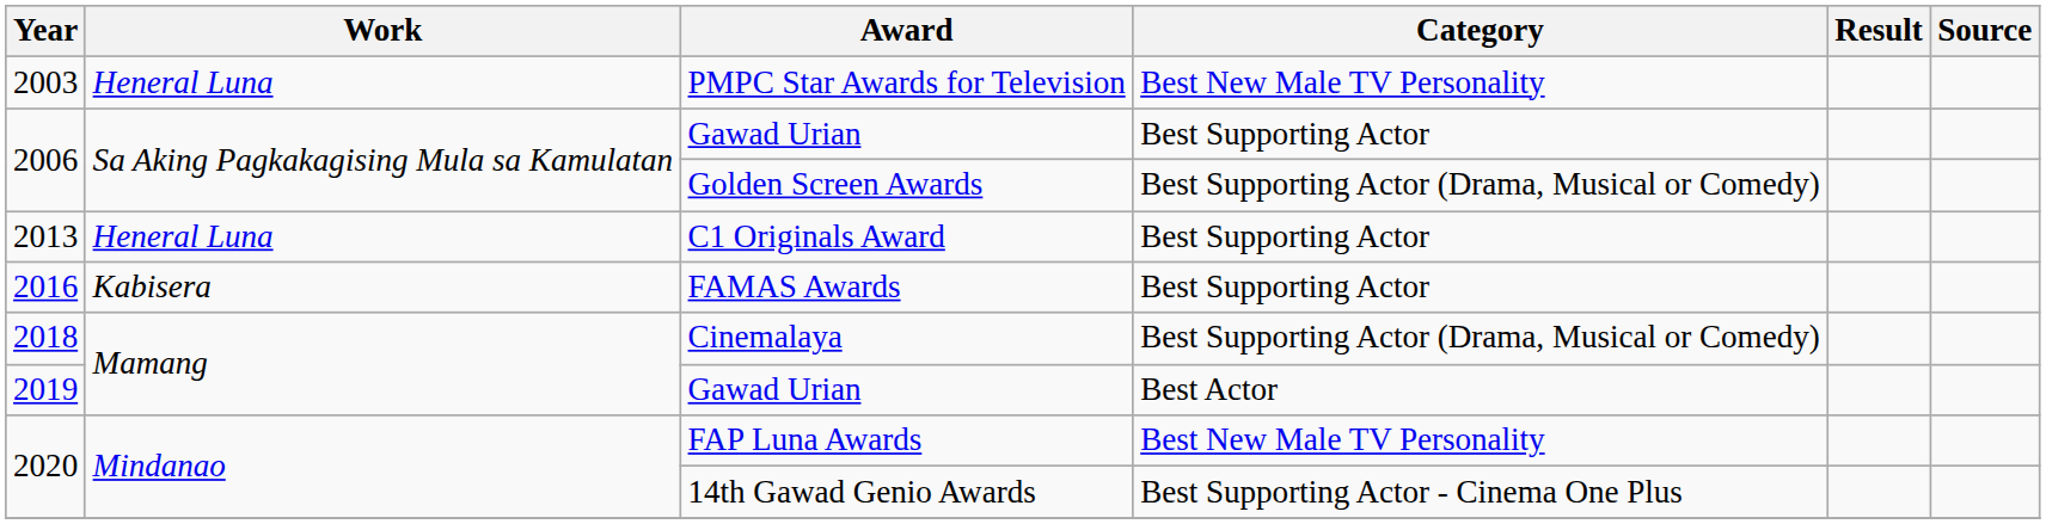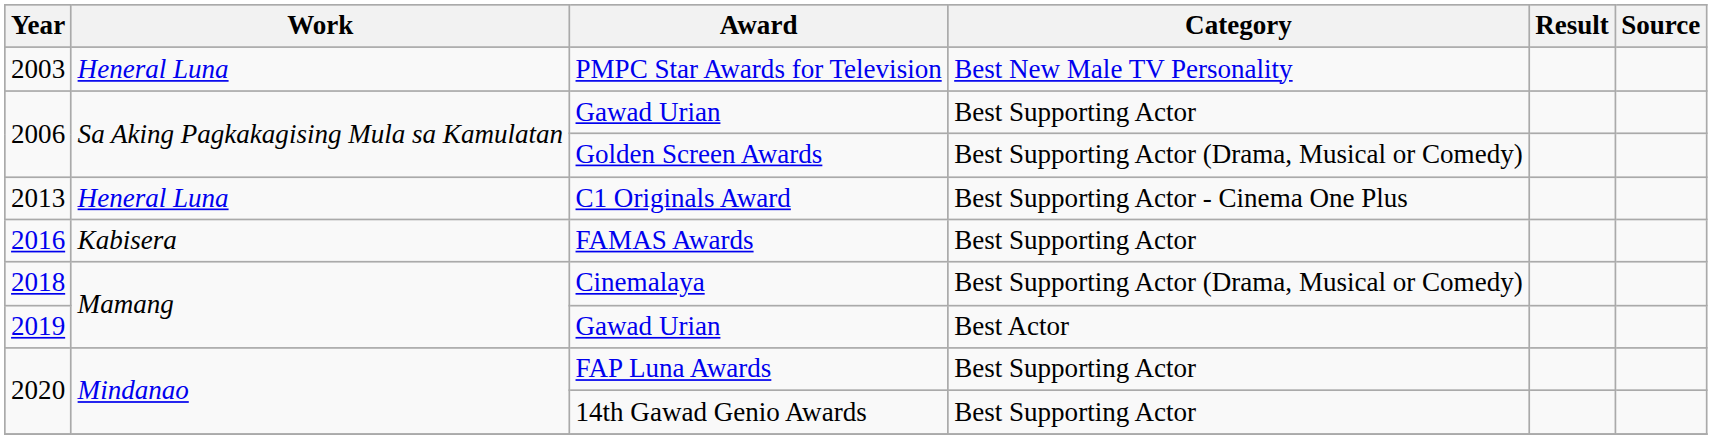C1 Originals Award | Category: Best Supporting Actor -> Best Supporting Actor - Cinema One Plus
FAP Luna Awards | Category: Best New Male TV Personality -> Best Supporting Actor
14th Gawad Genio Awards | Category: Best Supporting Actor - Cinema One Plus -> Best Supporting Actor
